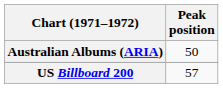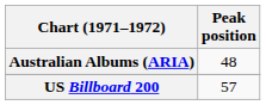Australian Albums (ARIA) | Peak position: 50 -> 48
